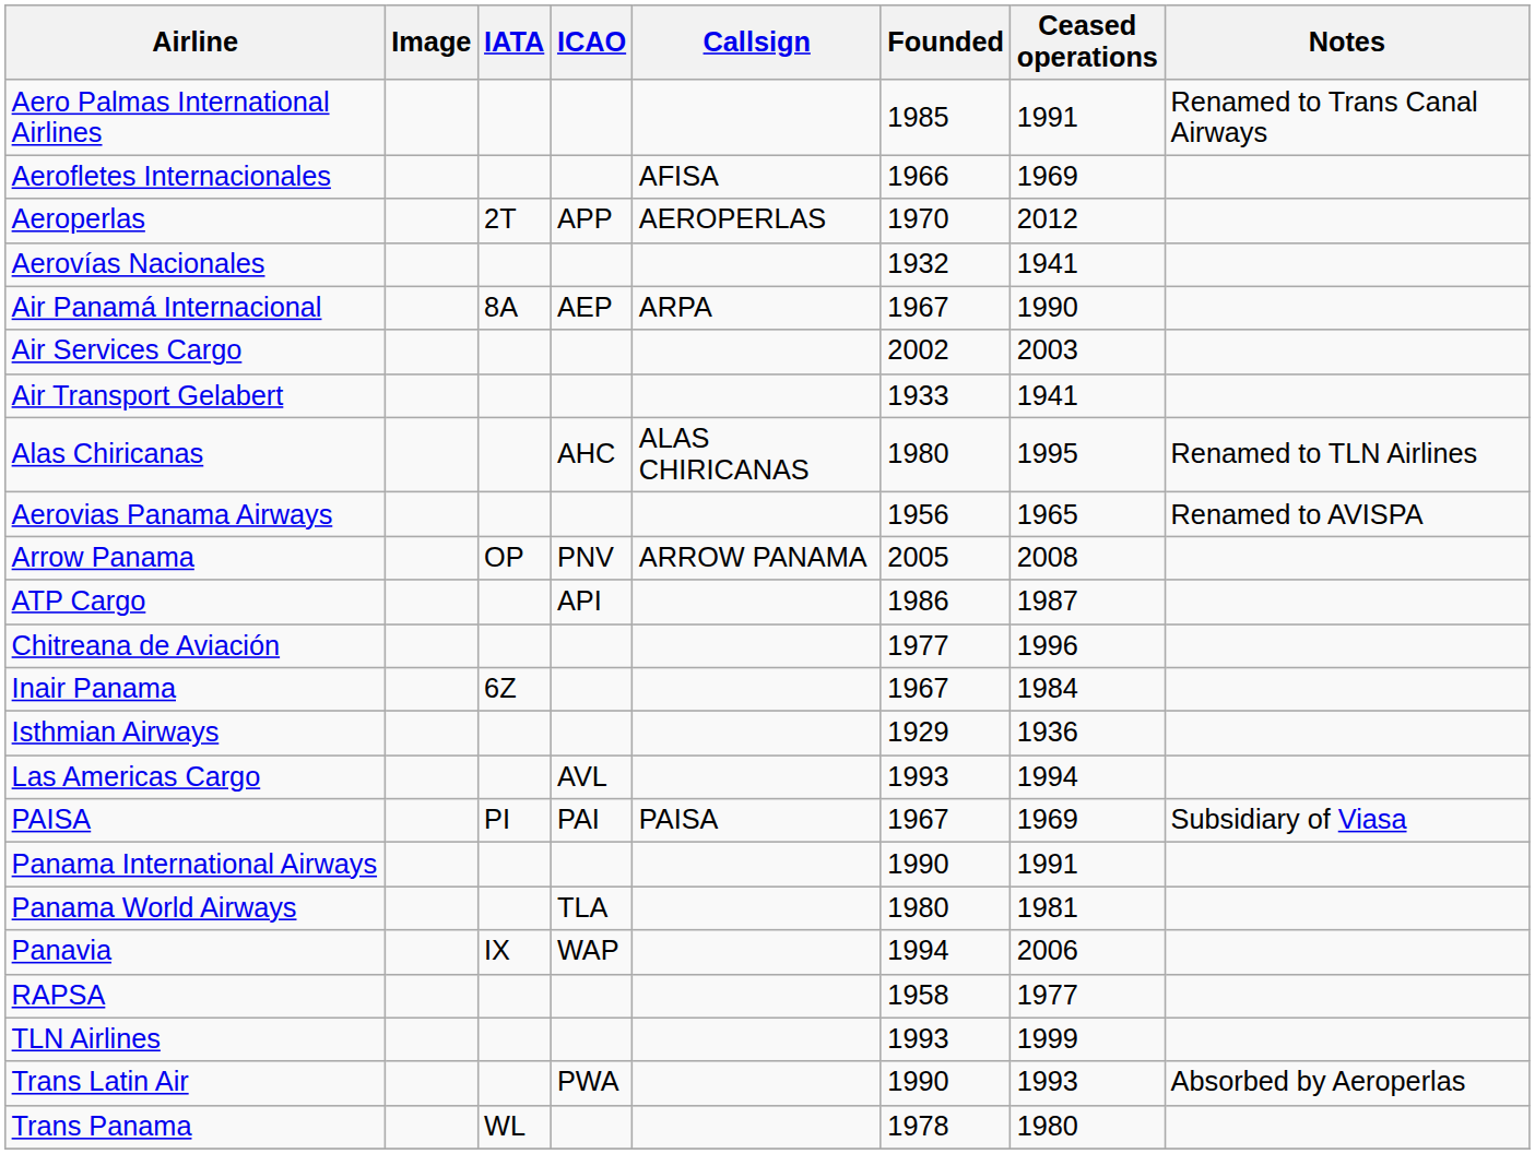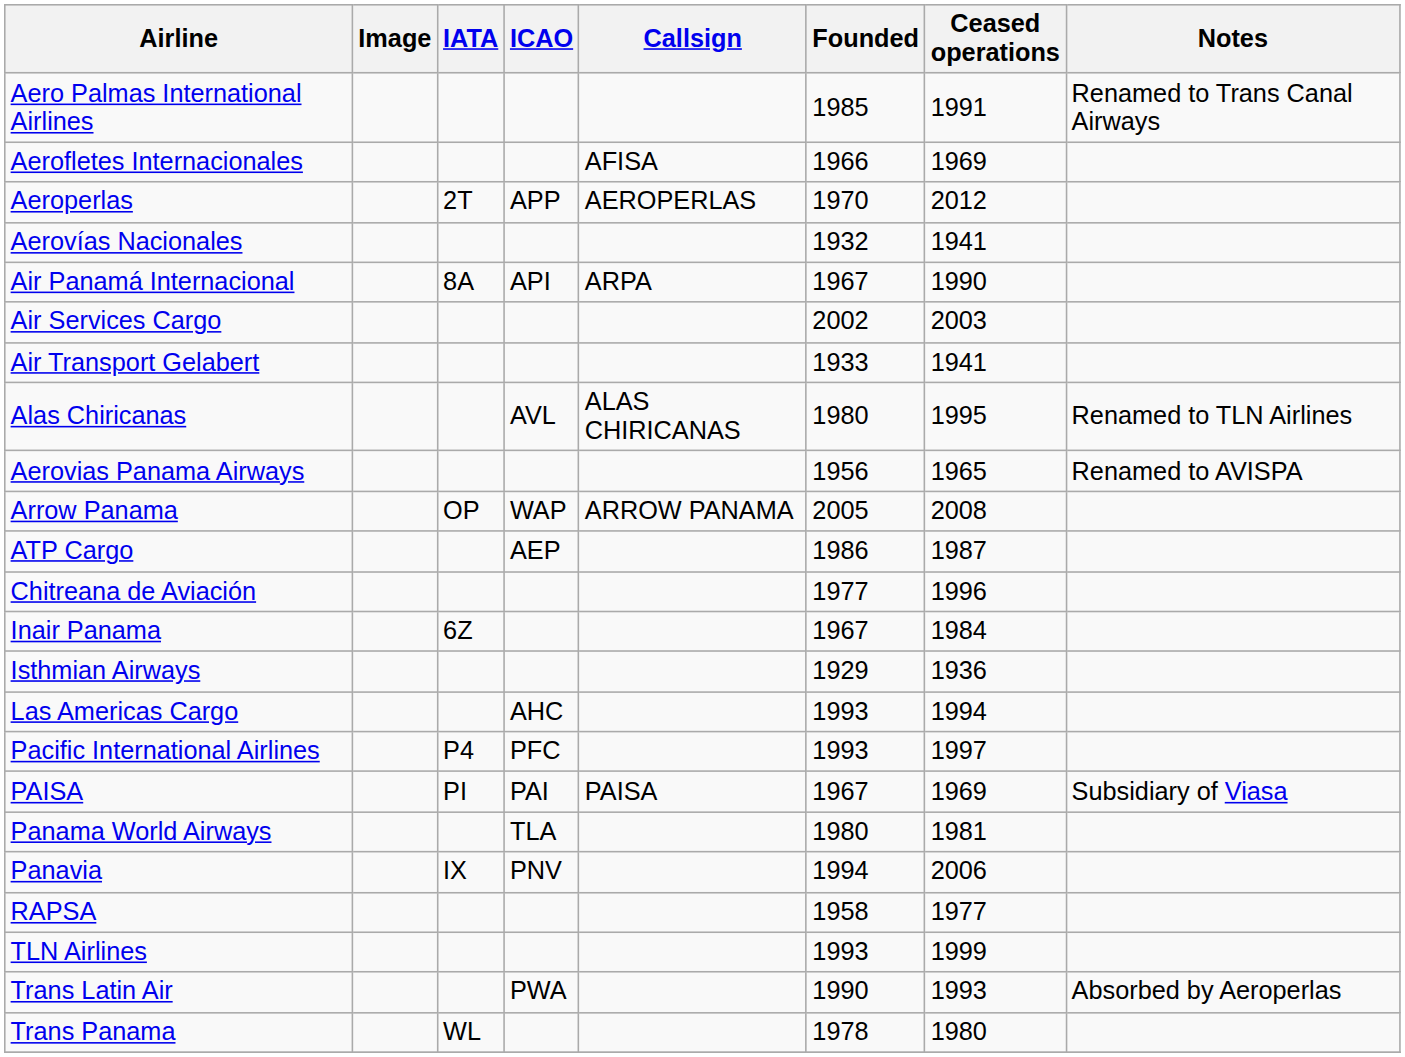Air Panamá Internacional | ICAO: AEP -> API
Alas Chiricanas | ICAO: AHC -> AVL
Arrow Panama | ICAO: PNV -> WAP
ATP Cargo | ICAO: API -> AEP
Las Americas Cargo | ICAO: AVL -> AHC
+ row: Pacific International Airlines | P4 | PFC | 1993 | 1997
- row: Panama International Airways | 1990 | 1991
Panavia | ICAO: WAP -> PNV
